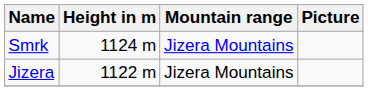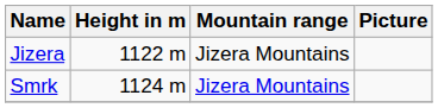rows swapped: Smrk <-> Jizera
